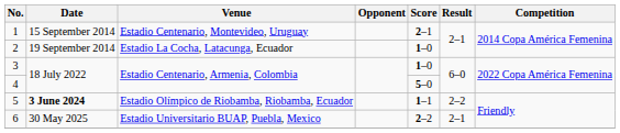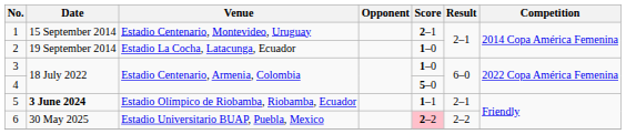5 | Result: 2–2 -> 2–1
6 | Score: no background -> pink background
6 | Result: 2–1 -> 2–2
